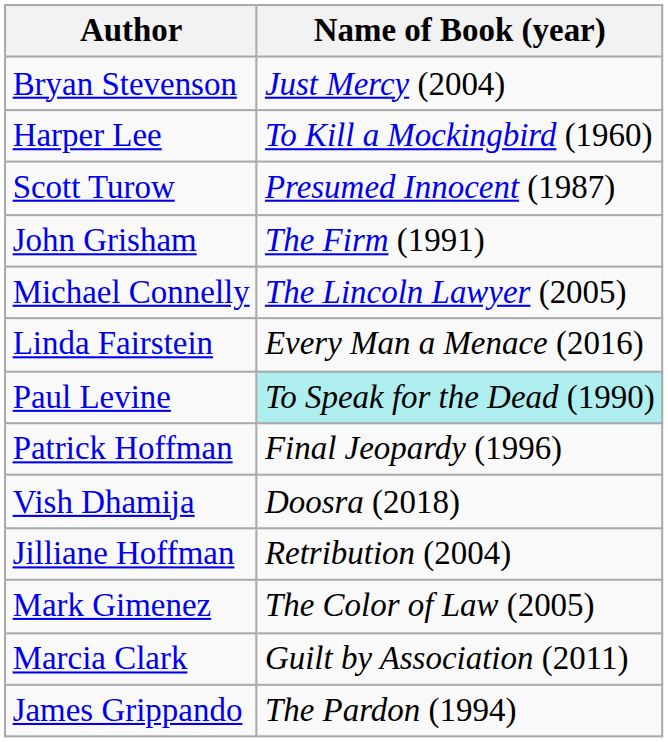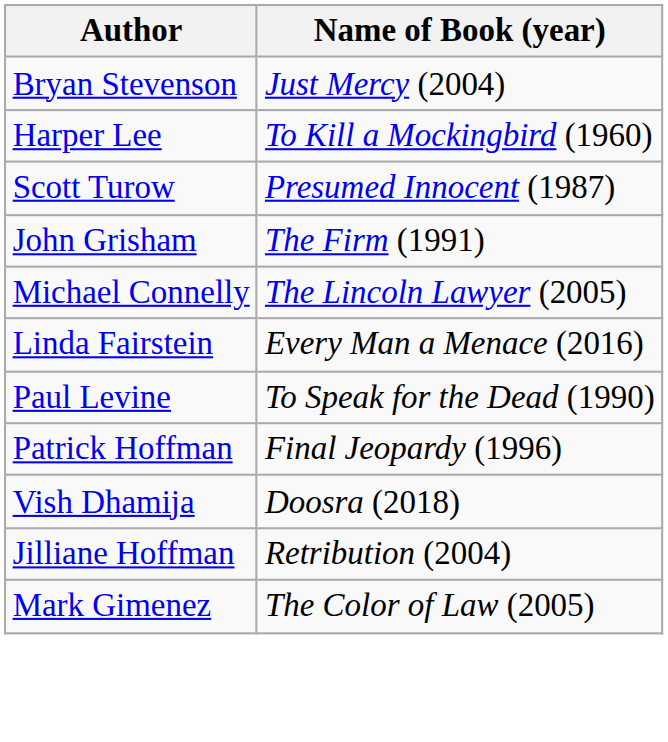Paul Levine | Name of Book (year): paleturquoise background -> no background
- row: Marcia Clark | Guilt by Association (2011)
- row: James Grippando | The Pardon (1994)
